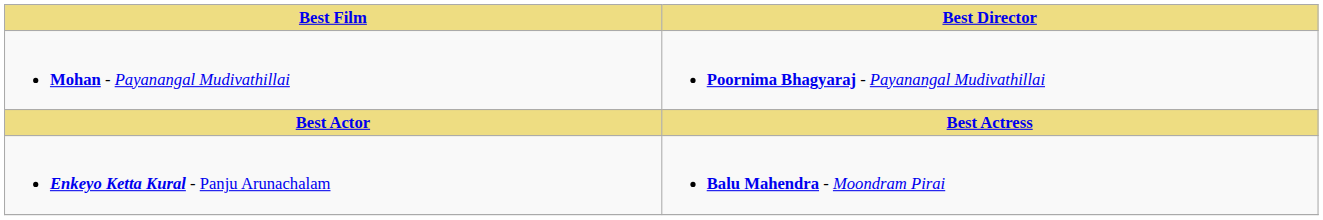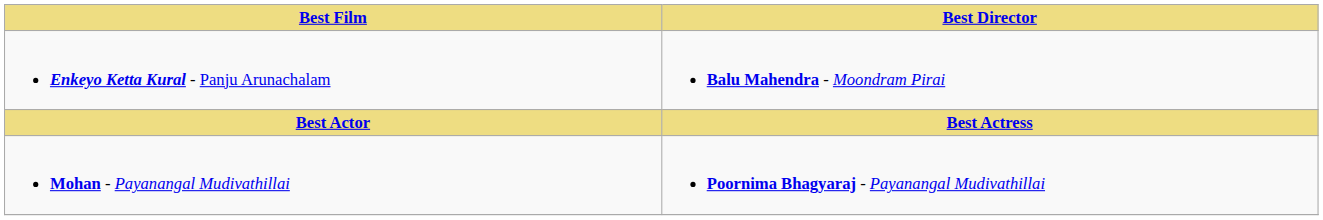rows swapped: Enkeyo Ketta Kural - Panju Arunachalam <-> Mohan - Payanangal Mudivathillai
